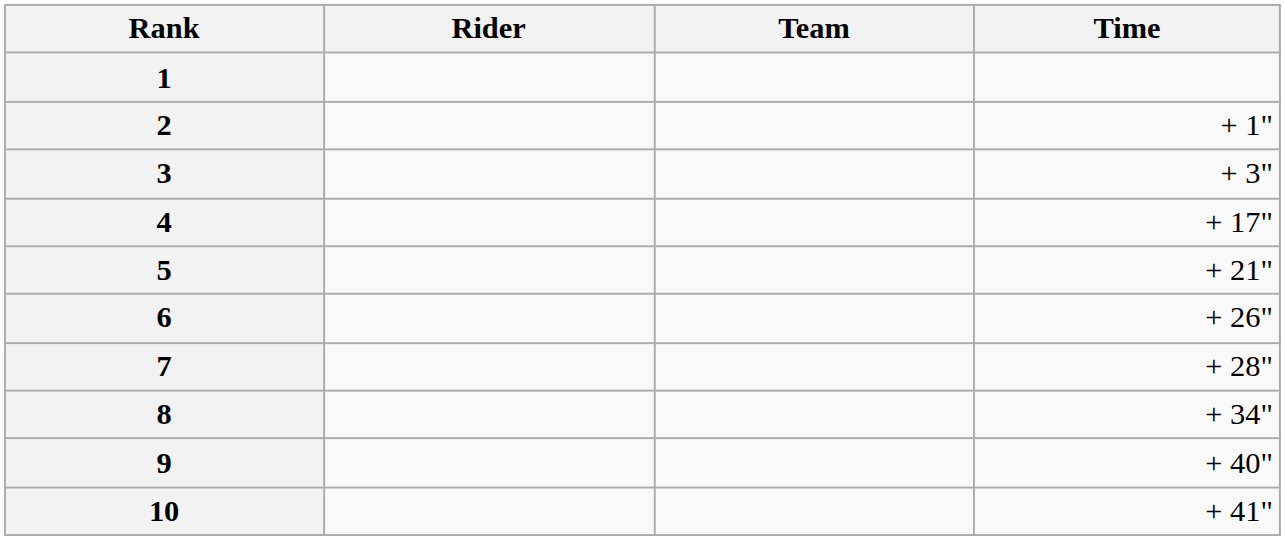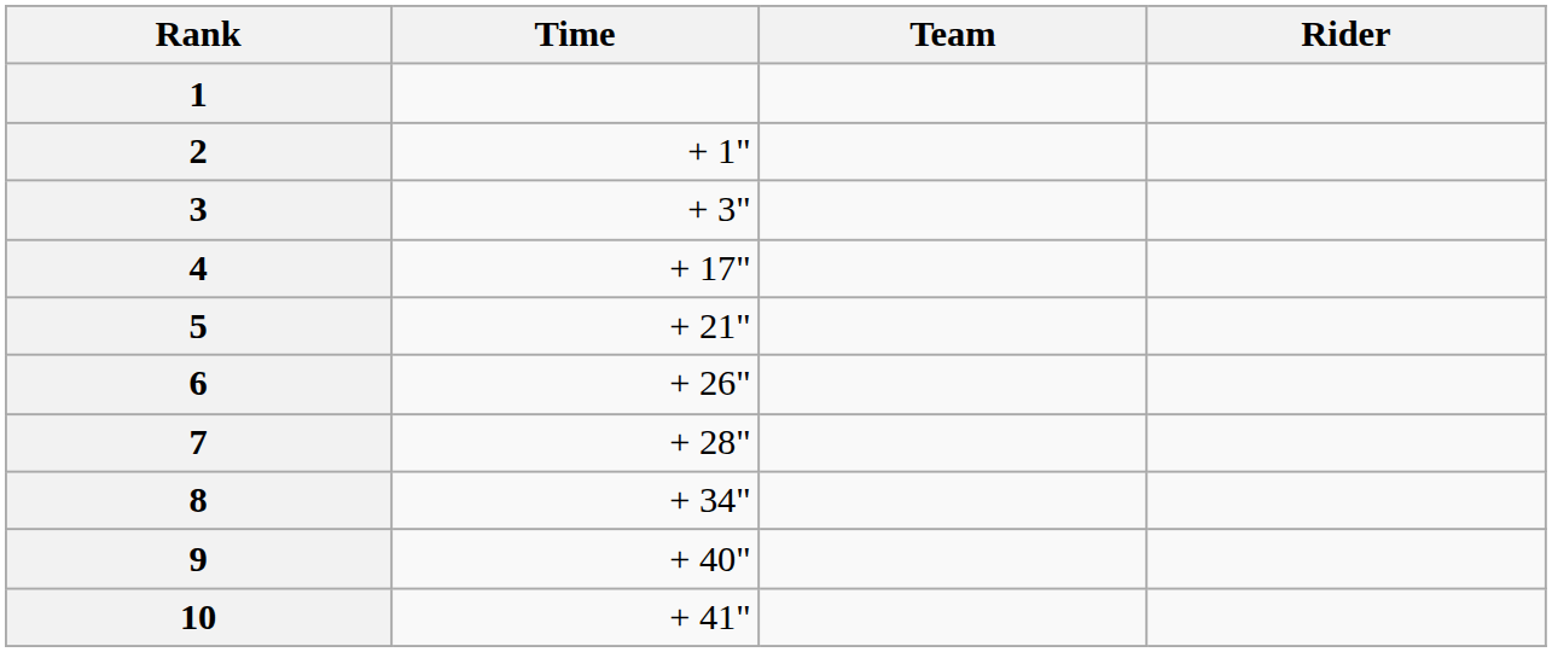columns swapped: Rider <-> Time
